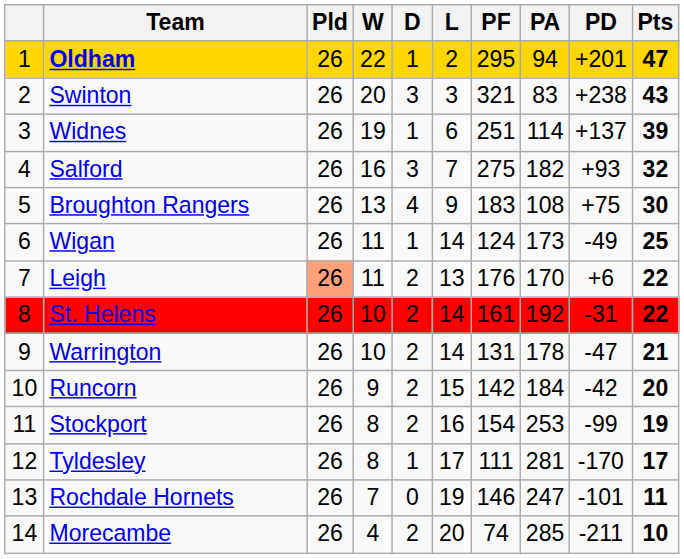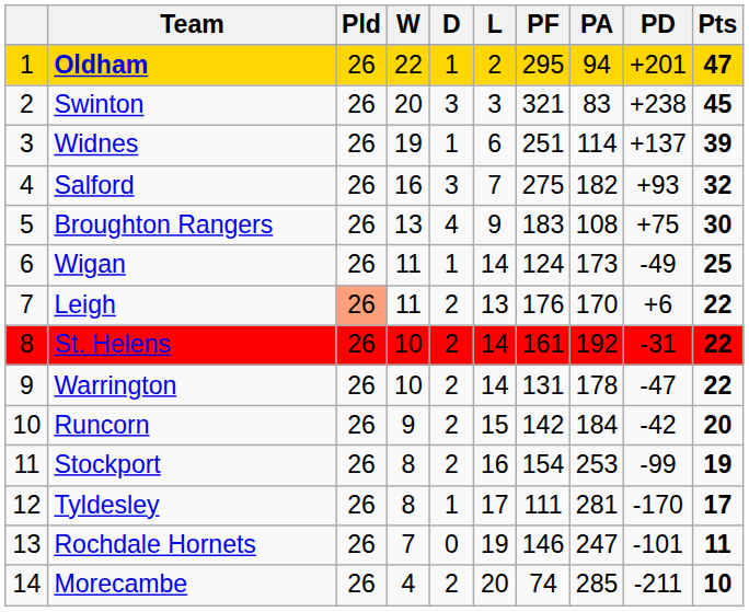Swinton | Pts: 43 -> 45
Warrington | Pts: 21 -> 22
